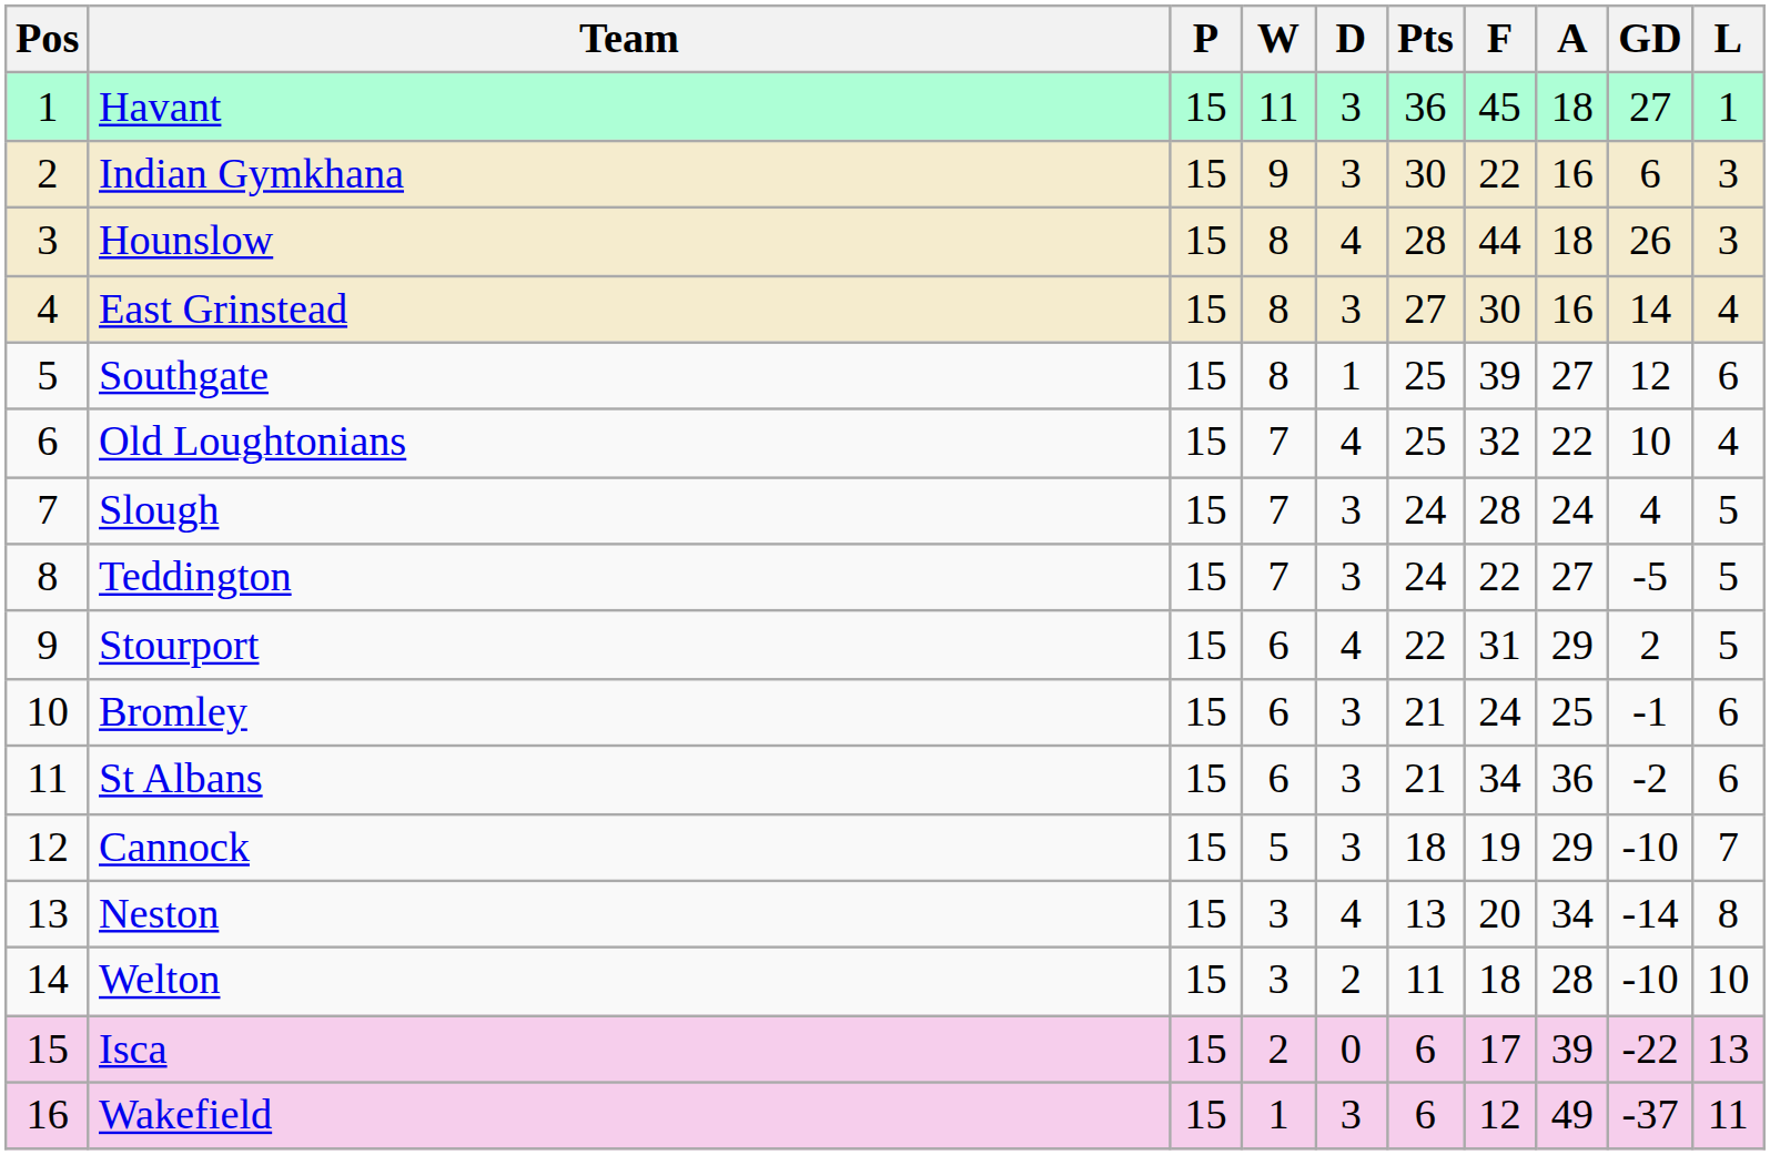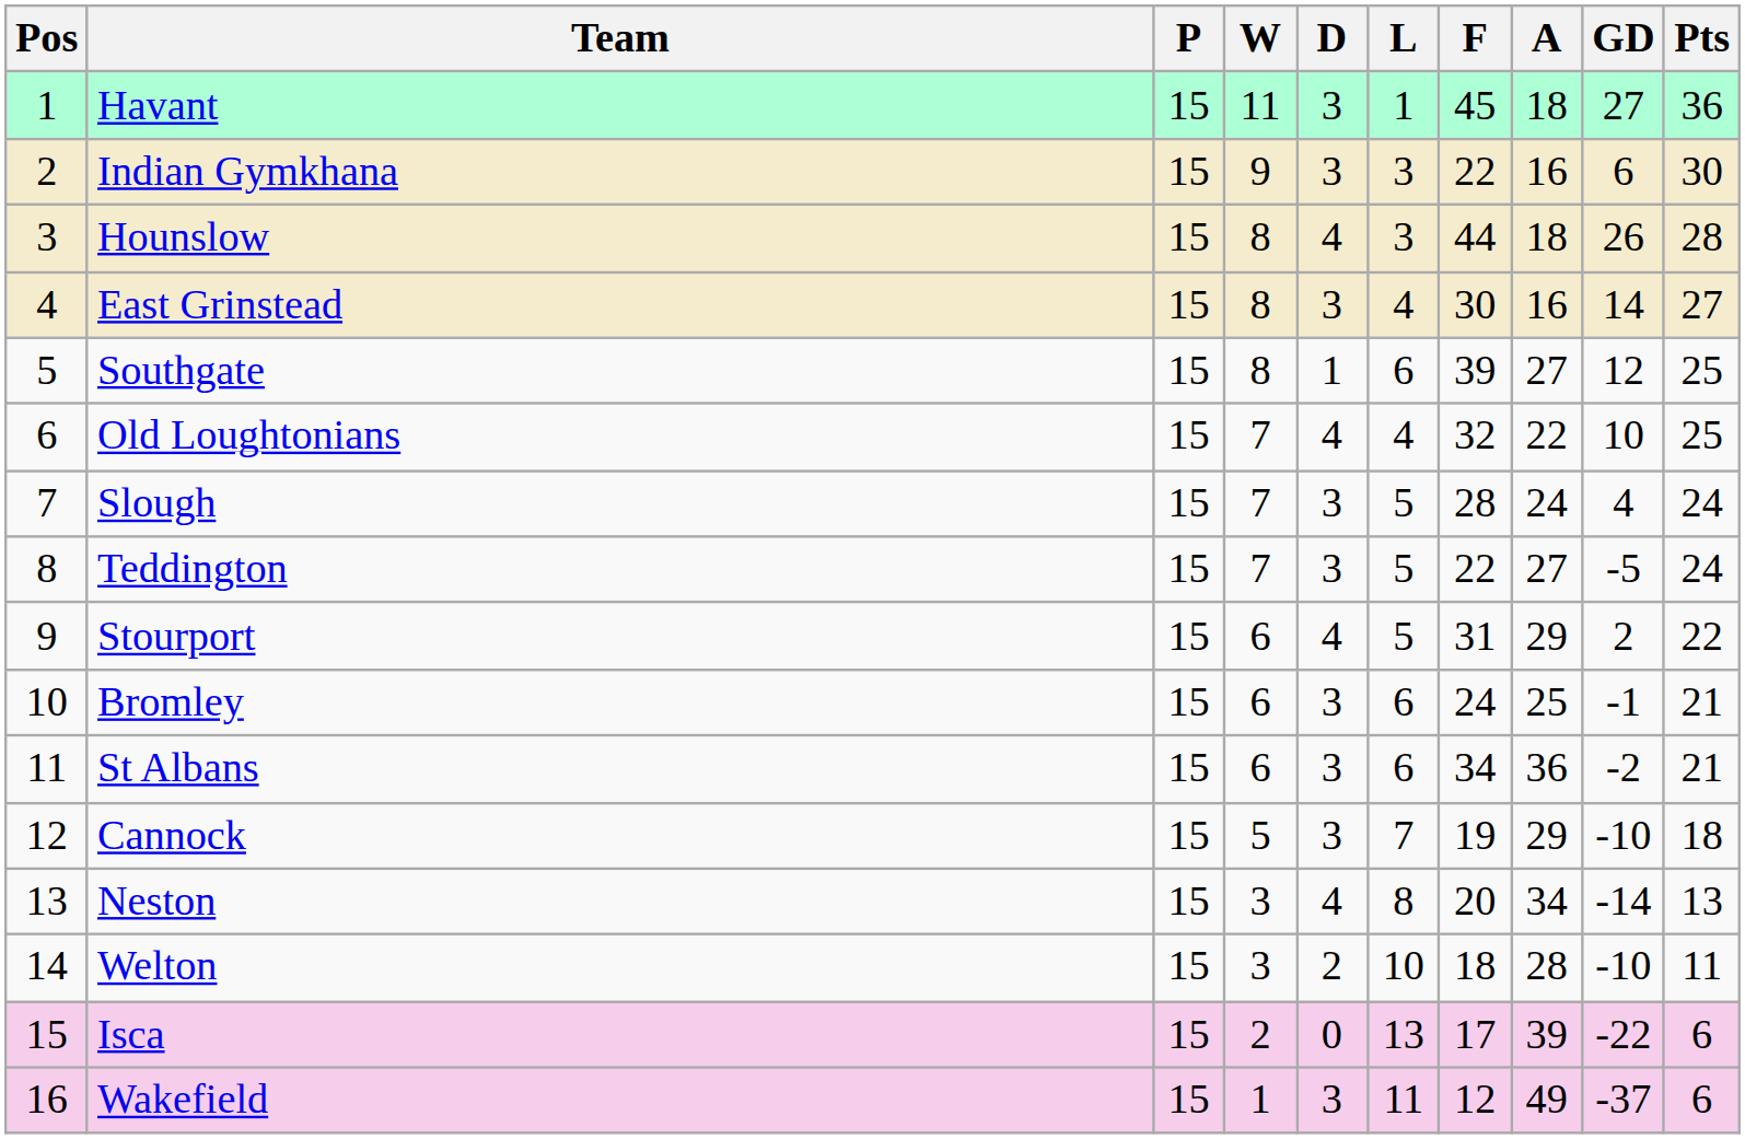columns swapped: L <-> Pts
